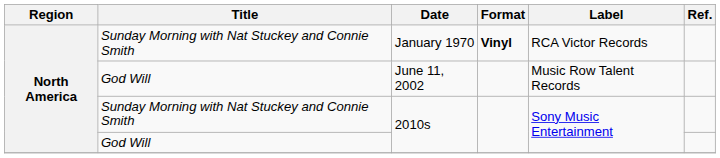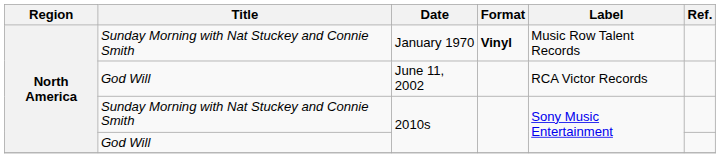January 1970 | Label: RCA Victor Records -> Music Row Talent Records
June 11, 2002 | Label: Music Row Talent Records -> RCA Victor Records
